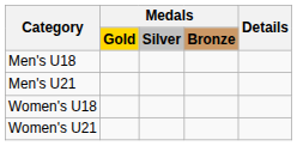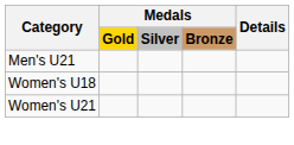- row: Men's U18
